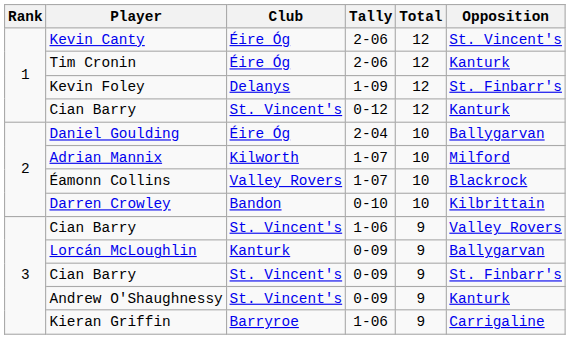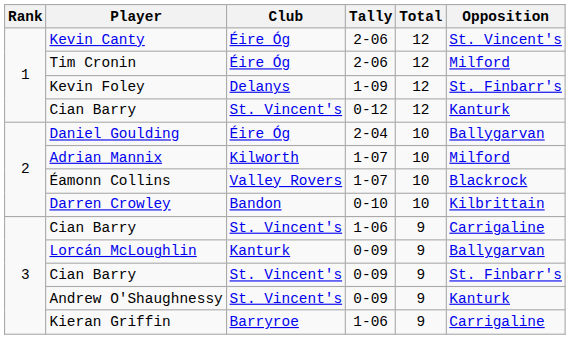Tim Cronin | Opposition: Kanturk -> Milford
Cian Barry / 1-06 | Opposition: Valley Rovers -> Carrigaline
